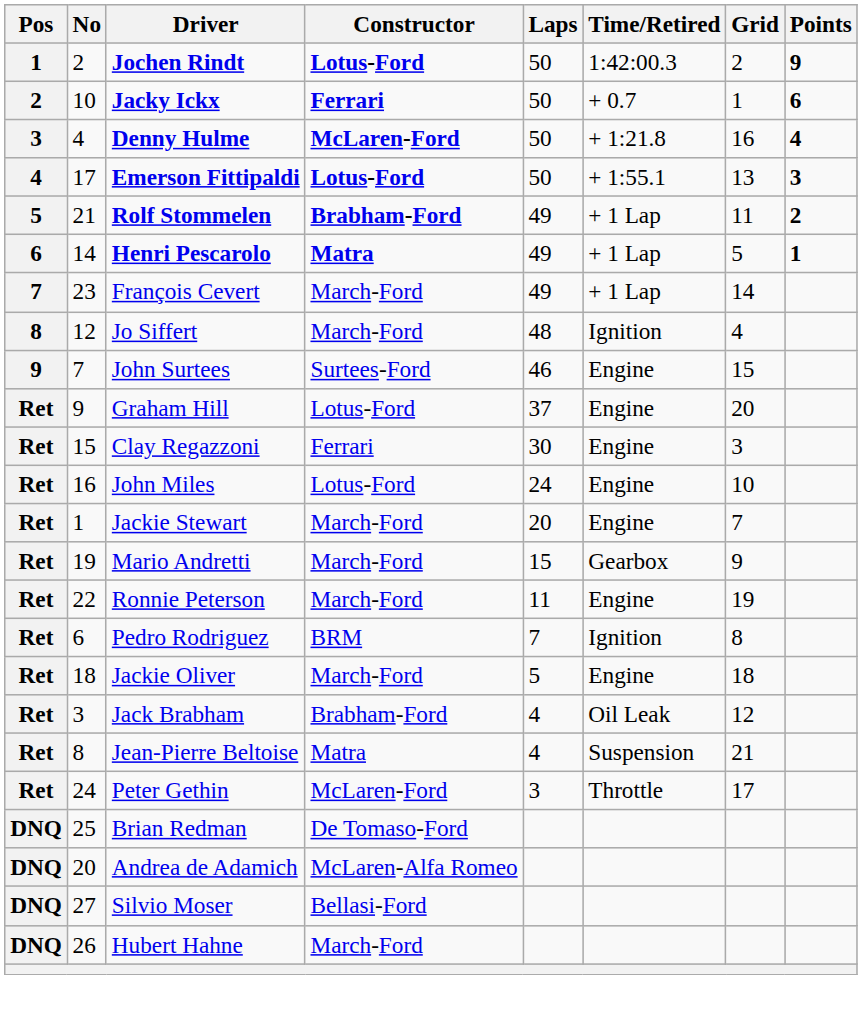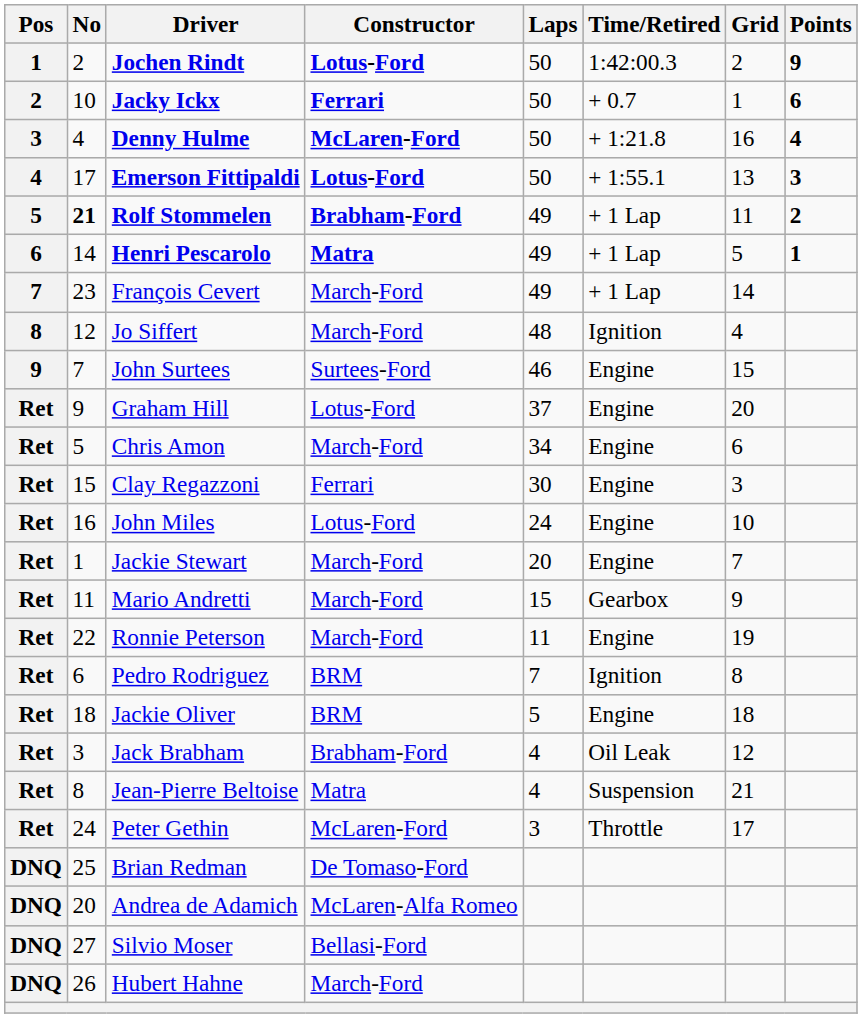Rolf Stommelen | No: normal -> bold
+ row: Ret | 5 | Chris Amon | March-Ford | 34 | Engine | 6
Mario Andretti | No: 19 -> 11
Jackie Oliver | Constructor: March-Ford -> BRM
